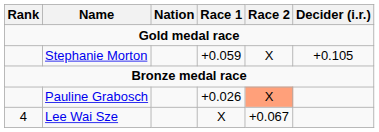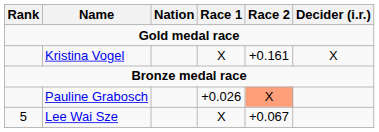+ row: Kristina Vogel | X | +0.161 | X
- row: Stephanie Morton | +0.059 | X | +0.105
Lee Wai Sze | Rank: 4 -> 5
